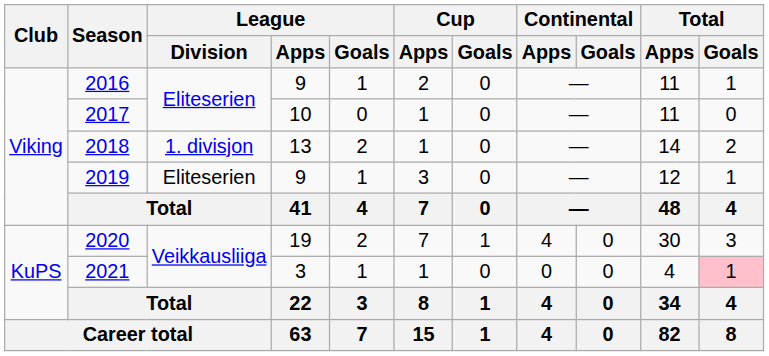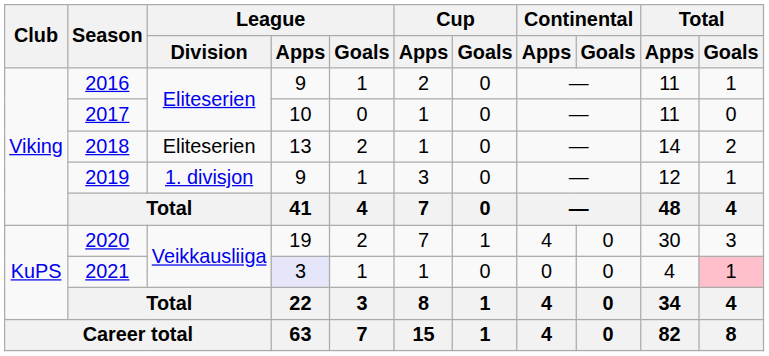2018 | League / Division: 1. divisjon -> Eliteserien
2019 | League / Division: Eliteserien -> 1. divisjon
2021 | League / Apps: no background -> lavender background
